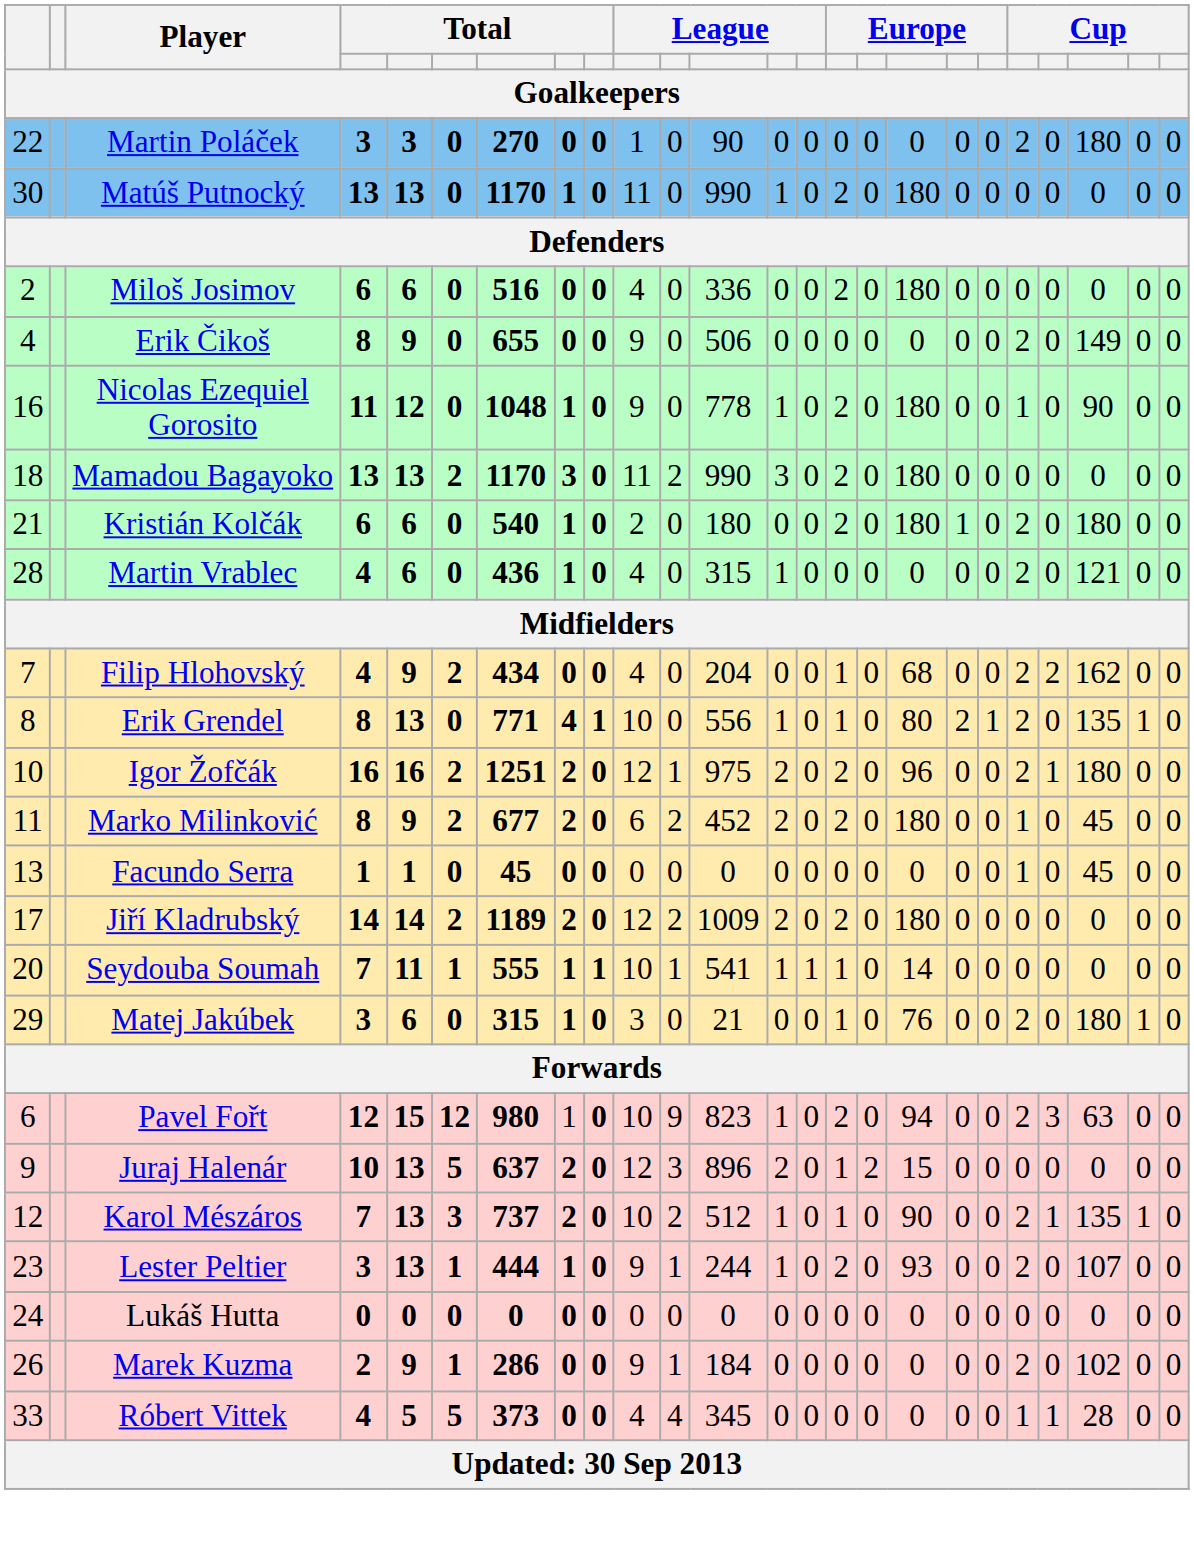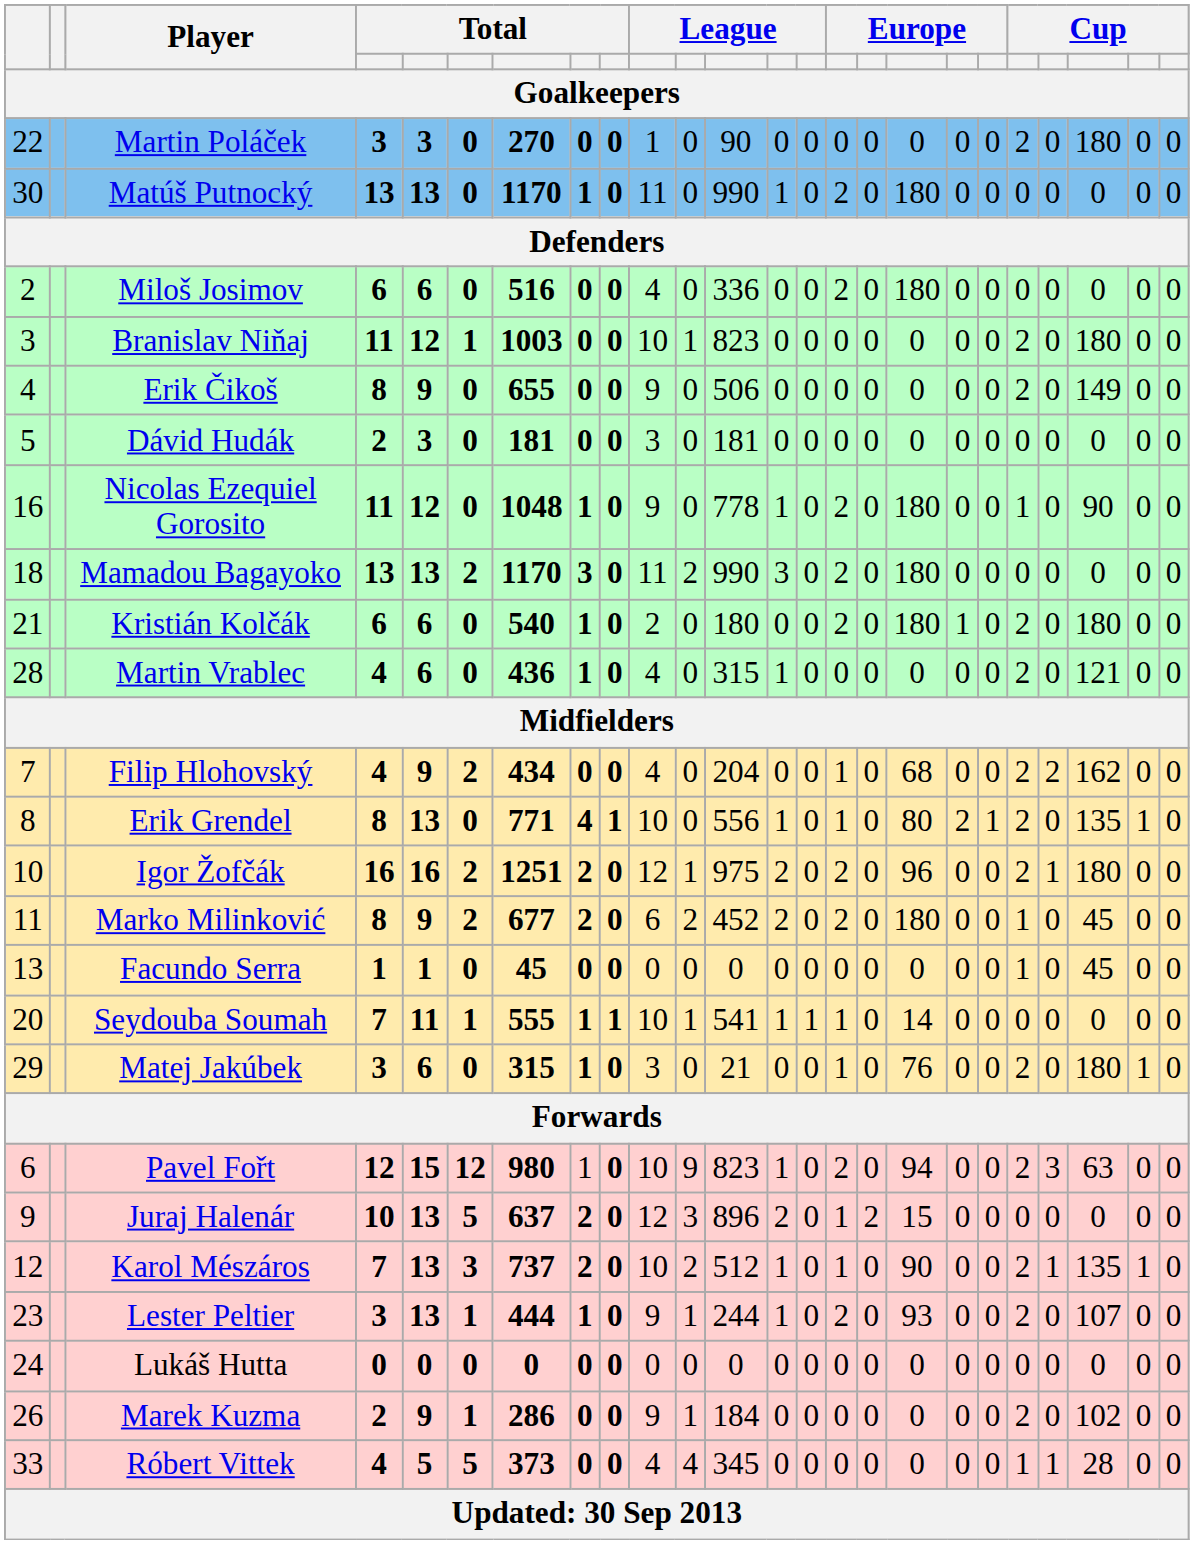+ row: 3 | Branislav Niňaj | 11 | 12 | 1 | 1003 | 0 | 0 | 10 | 1 | 823 | 0 | 0 | 0 | 0 | 0 | 0 | 0 | 2 | 0 | 180 | 0 | 0
+ row: 5 | Dávid Hudák | 2 | 3 | 0 | 181 | 0 | 0 | 3 | 0 | 181 | 0 | 0 | 0 | 0 | 0 | 0 | 0 | 0 | 0 | 0 | 0 | 0
- row: 17 | Jiří Kladrubský | 14 | 14 | 2 | 1189 | 2 | 0 | 12 | 2 | 1009 | 2 | 0 | 2 | 0 | 180 | 0 | 0 | 0 | 0 | 0 | 0 | 0
